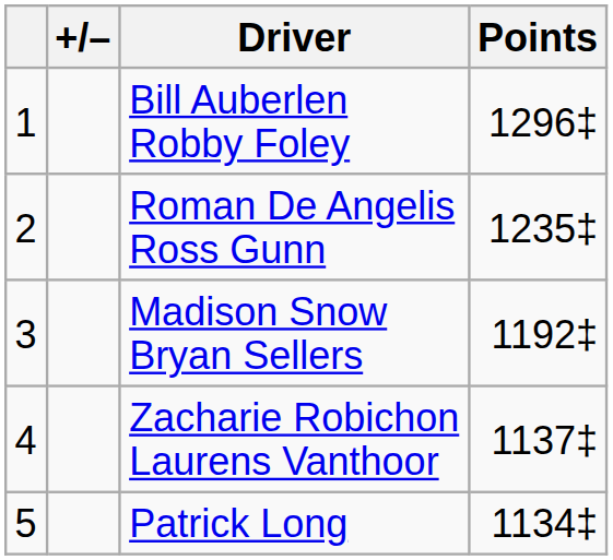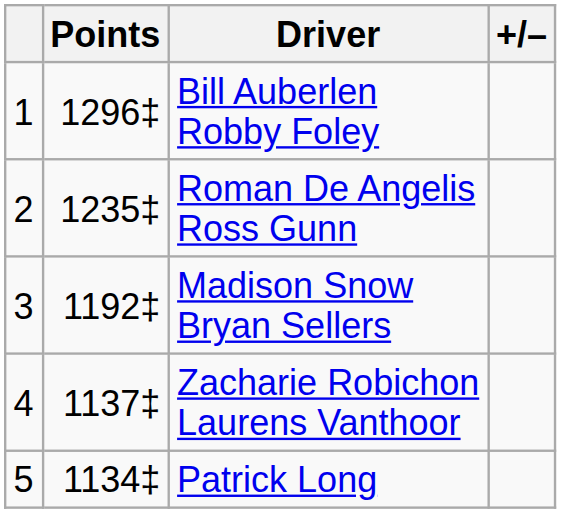columns swapped: +/– <-> Points
